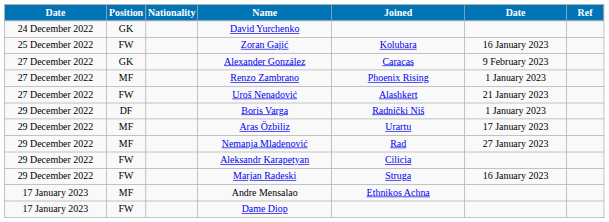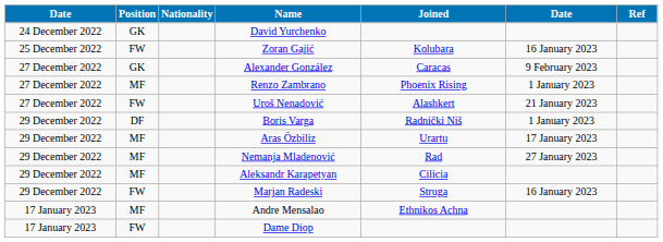Aleksandr Karapetyan | Position: FW -> MF
